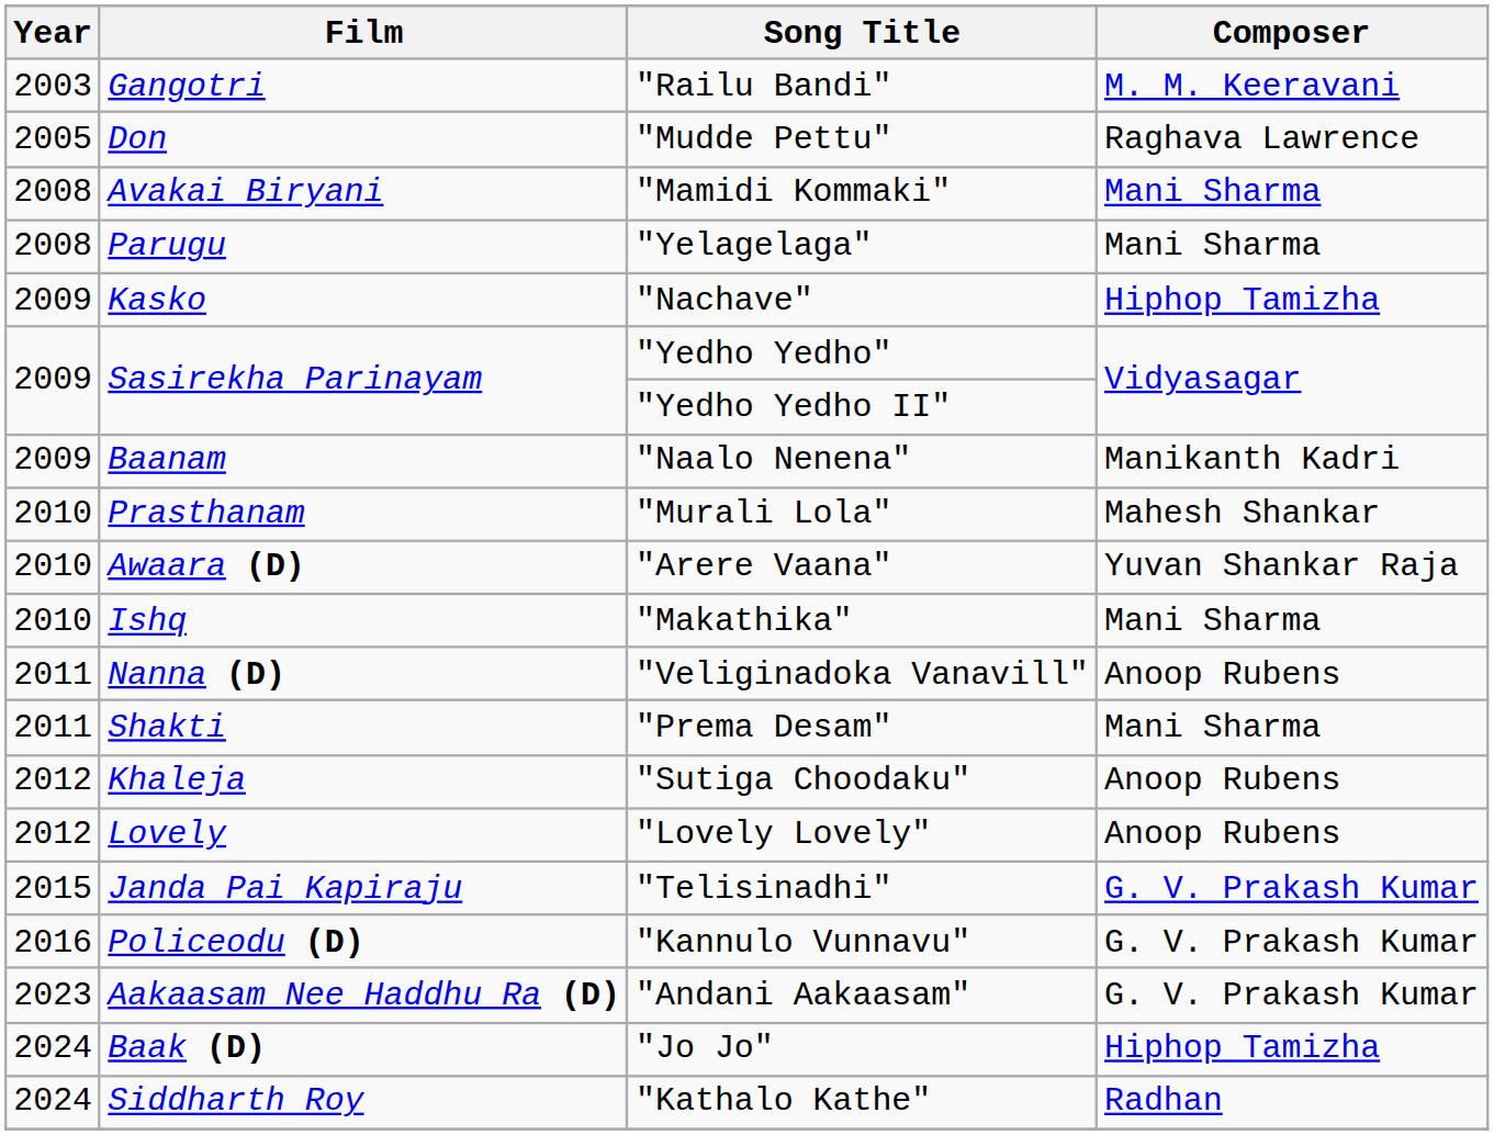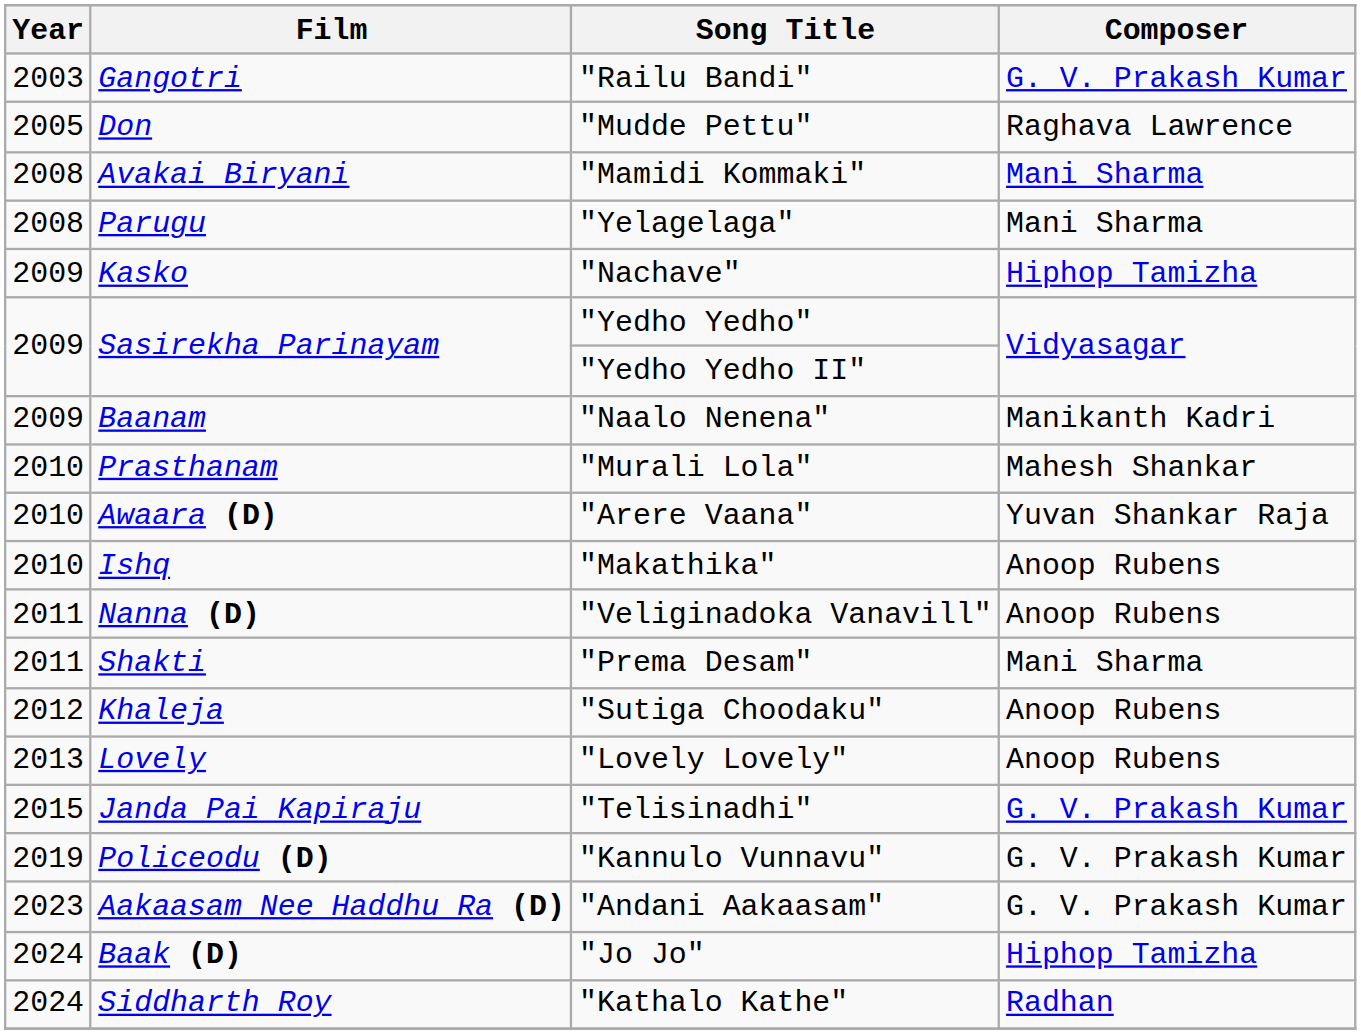"Railu Bandi" | Composer: M. M. Keeravani -> G. V. Prakash Kumar
"Makathika" | Composer: Mani Sharma -> Anoop Rubens
"Lovely Lovely" | Year: 2012 -> 2013
"Kannulo Vunnavu" | Year: 2016 -> 2019
